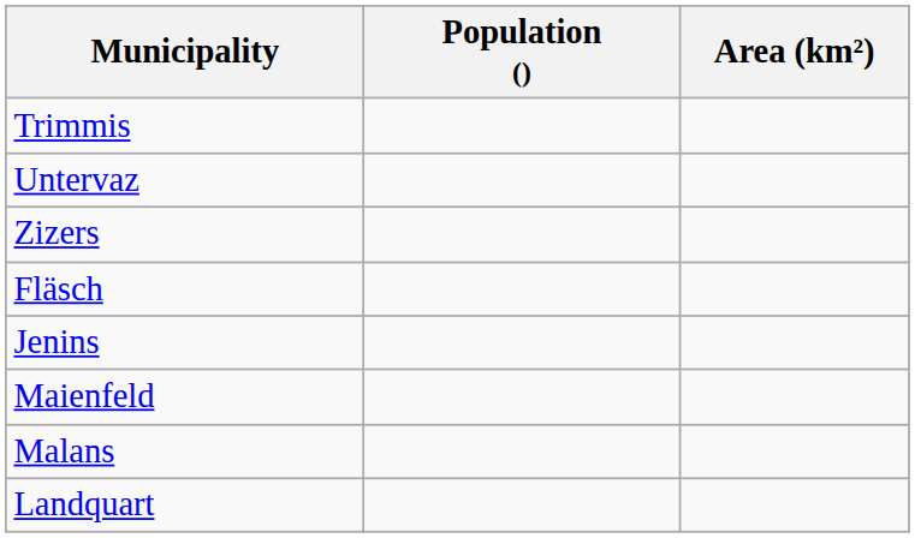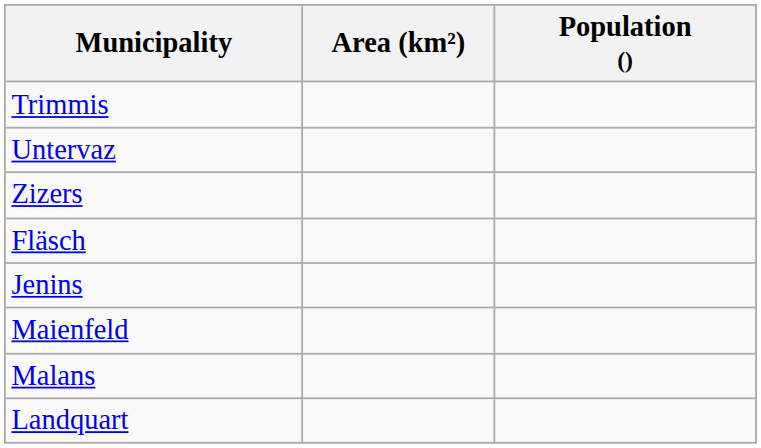columns swapped: Population () <-> Area (km²)
